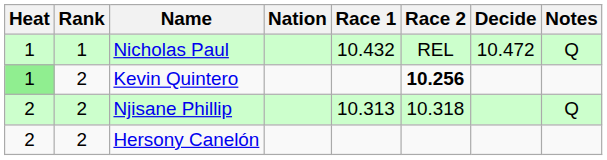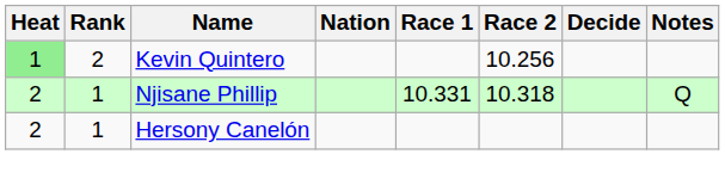- row: 1 | 1 | Nicholas Paul | 10.432 | REL | 10.472 | Q
Kevin Quintero | Race 2: bold -> normal
Njisane Phillip | Rank: 2 -> 1
Njisane Phillip | Race 1: 10.313 -> 10.331
Hersony Canelón | Rank: 2 -> 1
